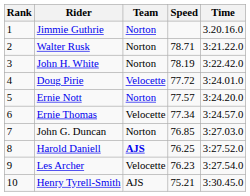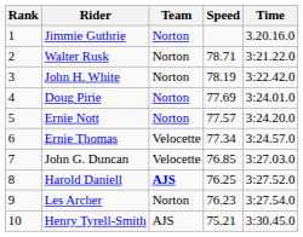Doug Pirie | Team: Velocette -> Norton
Doug Pirie | Speed: 77.72 -> 77.69
John G. Duncan | Team: Norton -> Velocette
Les Archer | Team: Velocette -> Norton
